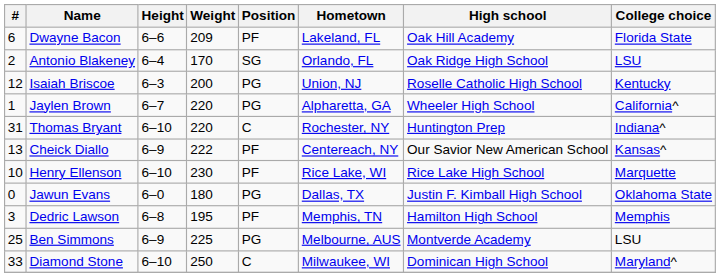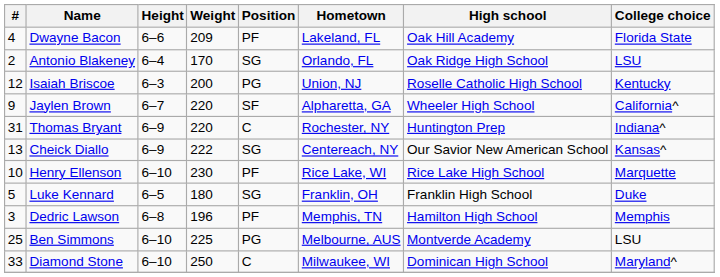Dwayne Bacon | #: 6 -> 4
Jaylen Brown | #: 1 -> 9
Jaylen Brown | Position: PG -> SF
Thomas Bryant | Height: 6–10 -> 6–9
Cheick Diallo | Position: PF -> SG
- row: 0 | Jawun Evans | 6–0 | 180 | PG | Dallas, TX | Justin F. Kimball High School | Oklahoma State
+ row: 5 | Luke Kennard | 6–5 | 180 | SG | Franklin, OH | Franklin High School | Duke
Dedric Lawson | Weight: 195 -> 196
Ben Simmons | Height: 6–9 -> 6–10
